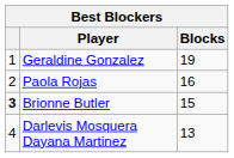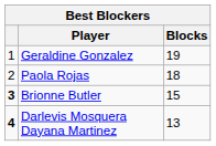Paola Rojas | Blocks: 16 -> 18
Darlevis Mosquera Dayana Martinez | column 1: normal -> bold
